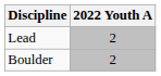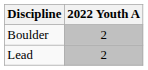rows swapped: Boulder <-> Lead
